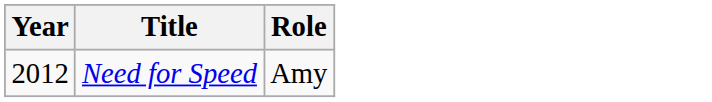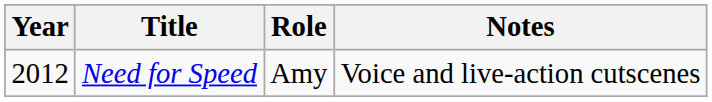+ column: Notes | Voice and live-action cutscenes
